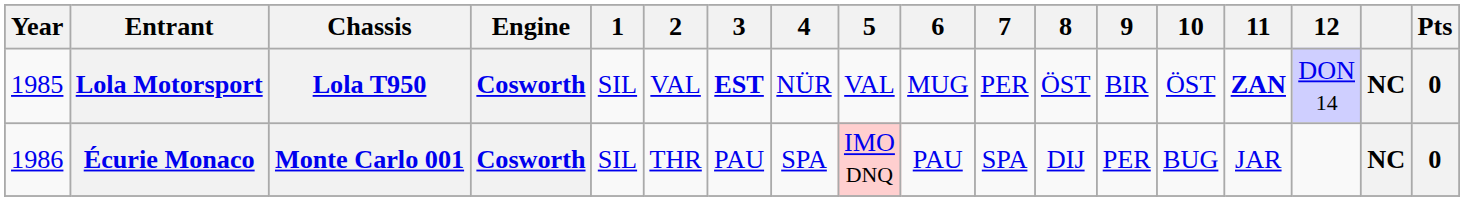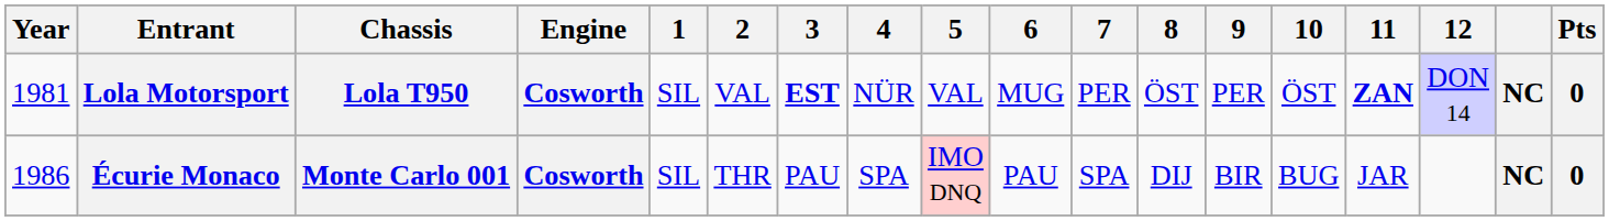Lola Motorsport | Year: 1985 -> 1981
Lola Motorsport | 9: BIR -> PER
Écurie Monaco | 9: PER -> BIR
